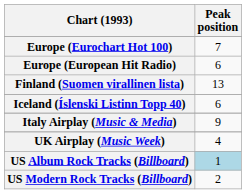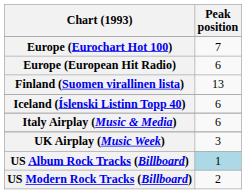Italy Airplay (Music & Media) | Peak position: 9 -> 6
UK Airplay (Music Week) | Peak position: 4 -> 3
